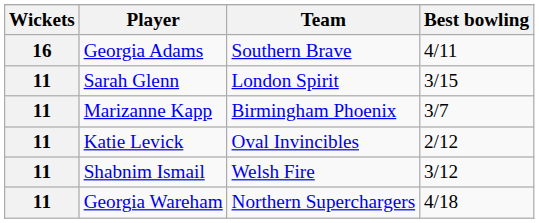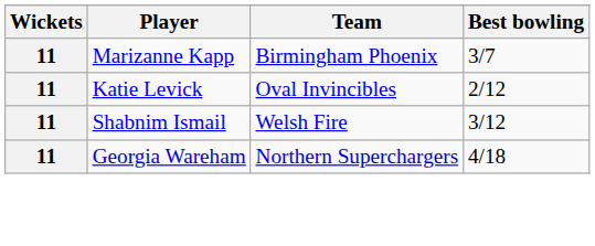- row: 16 | Georgia Adams | Southern Brave | 4/11
- row: 11 | Sarah Glenn | London Spirit | 3/15
